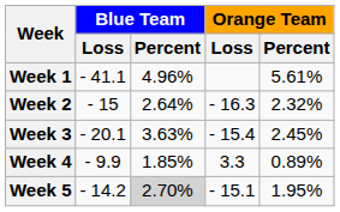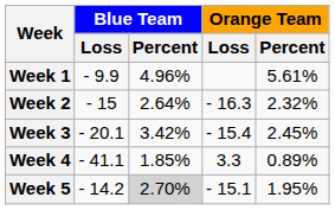Week 1 | Blue Team / Loss: - 41.1 -> - 9.9
Week 3 | Blue Team / Percent: 3.63% -> 3.42%
Week 4 | Blue Team / Loss: - 9.9 -> - 41.1
